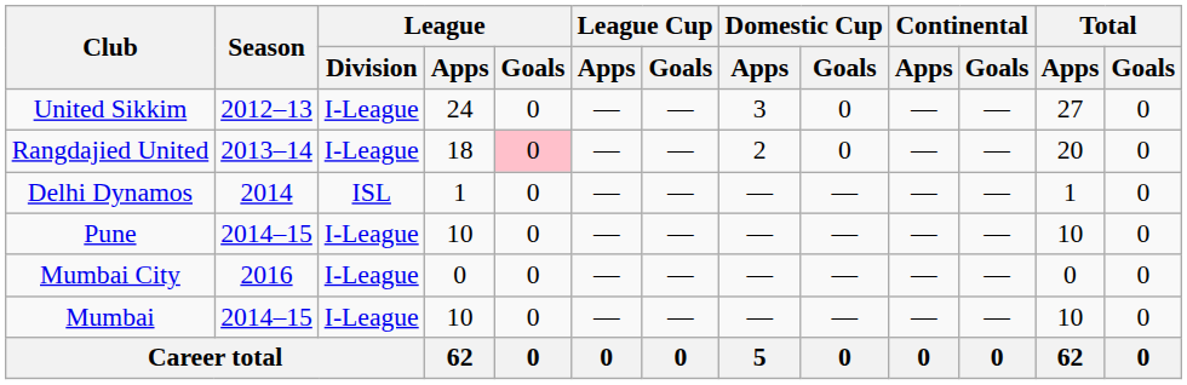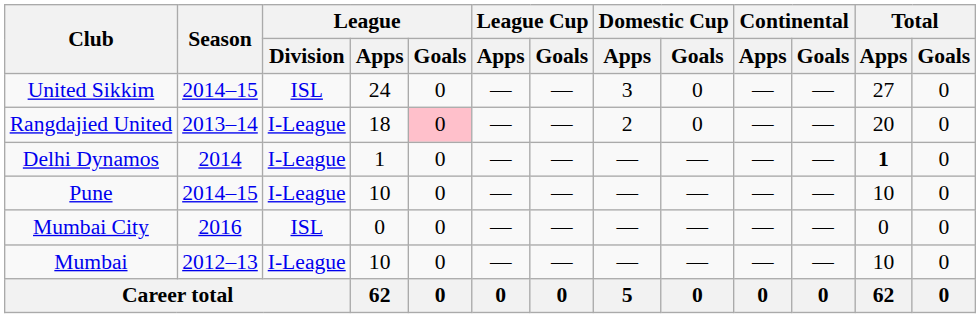United Sikkim | Season: 2012–13 -> 2014–15
United Sikkim | League / Division: I-League -> ISL
Delhi Dynamos | League / Division: ISL -> I-League
Delhi Dynamos | Total / Apps: normal -> bold
Mumbai City | League / Division: I-League -> ISL
Mumbai | Season: 2014–15 -> 2012–13
